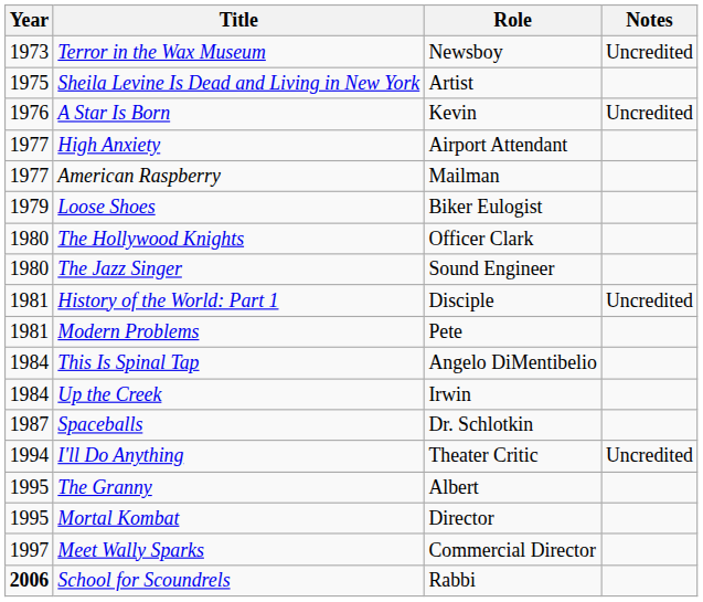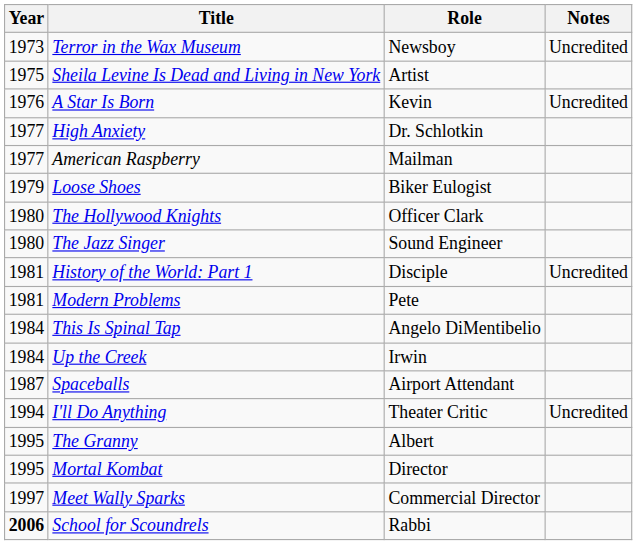High Anxiety | Role: Airport Attendant -> Dr. Schlotkin
Spaceballs | Role: Dr. Schlotkin -> Airport Attendant
